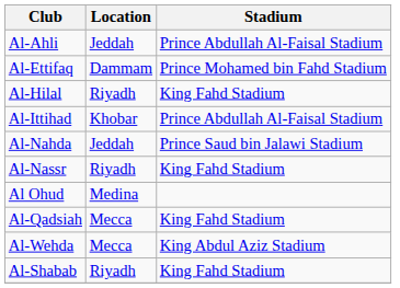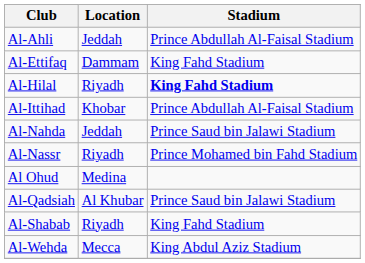Al-Ettifaq | Stadium: Prince Mohamed bin Fahd Stadium -> King Fahd Stadium
Al-Hilal | Stadium: normal -> bold
Al-Nassr | Stadium: King Fahd Stadium -> Prince Mohamed bin Fahd Stadium
Al-Qadsiah | Location: Mecca -> Al Khubar
Al-Qadsiah | Stadium: King Fahd Stadium -> Prince Saud bin Jalawi Stadium
rows swapped: Al-Shabab <-> Al-Wehda
